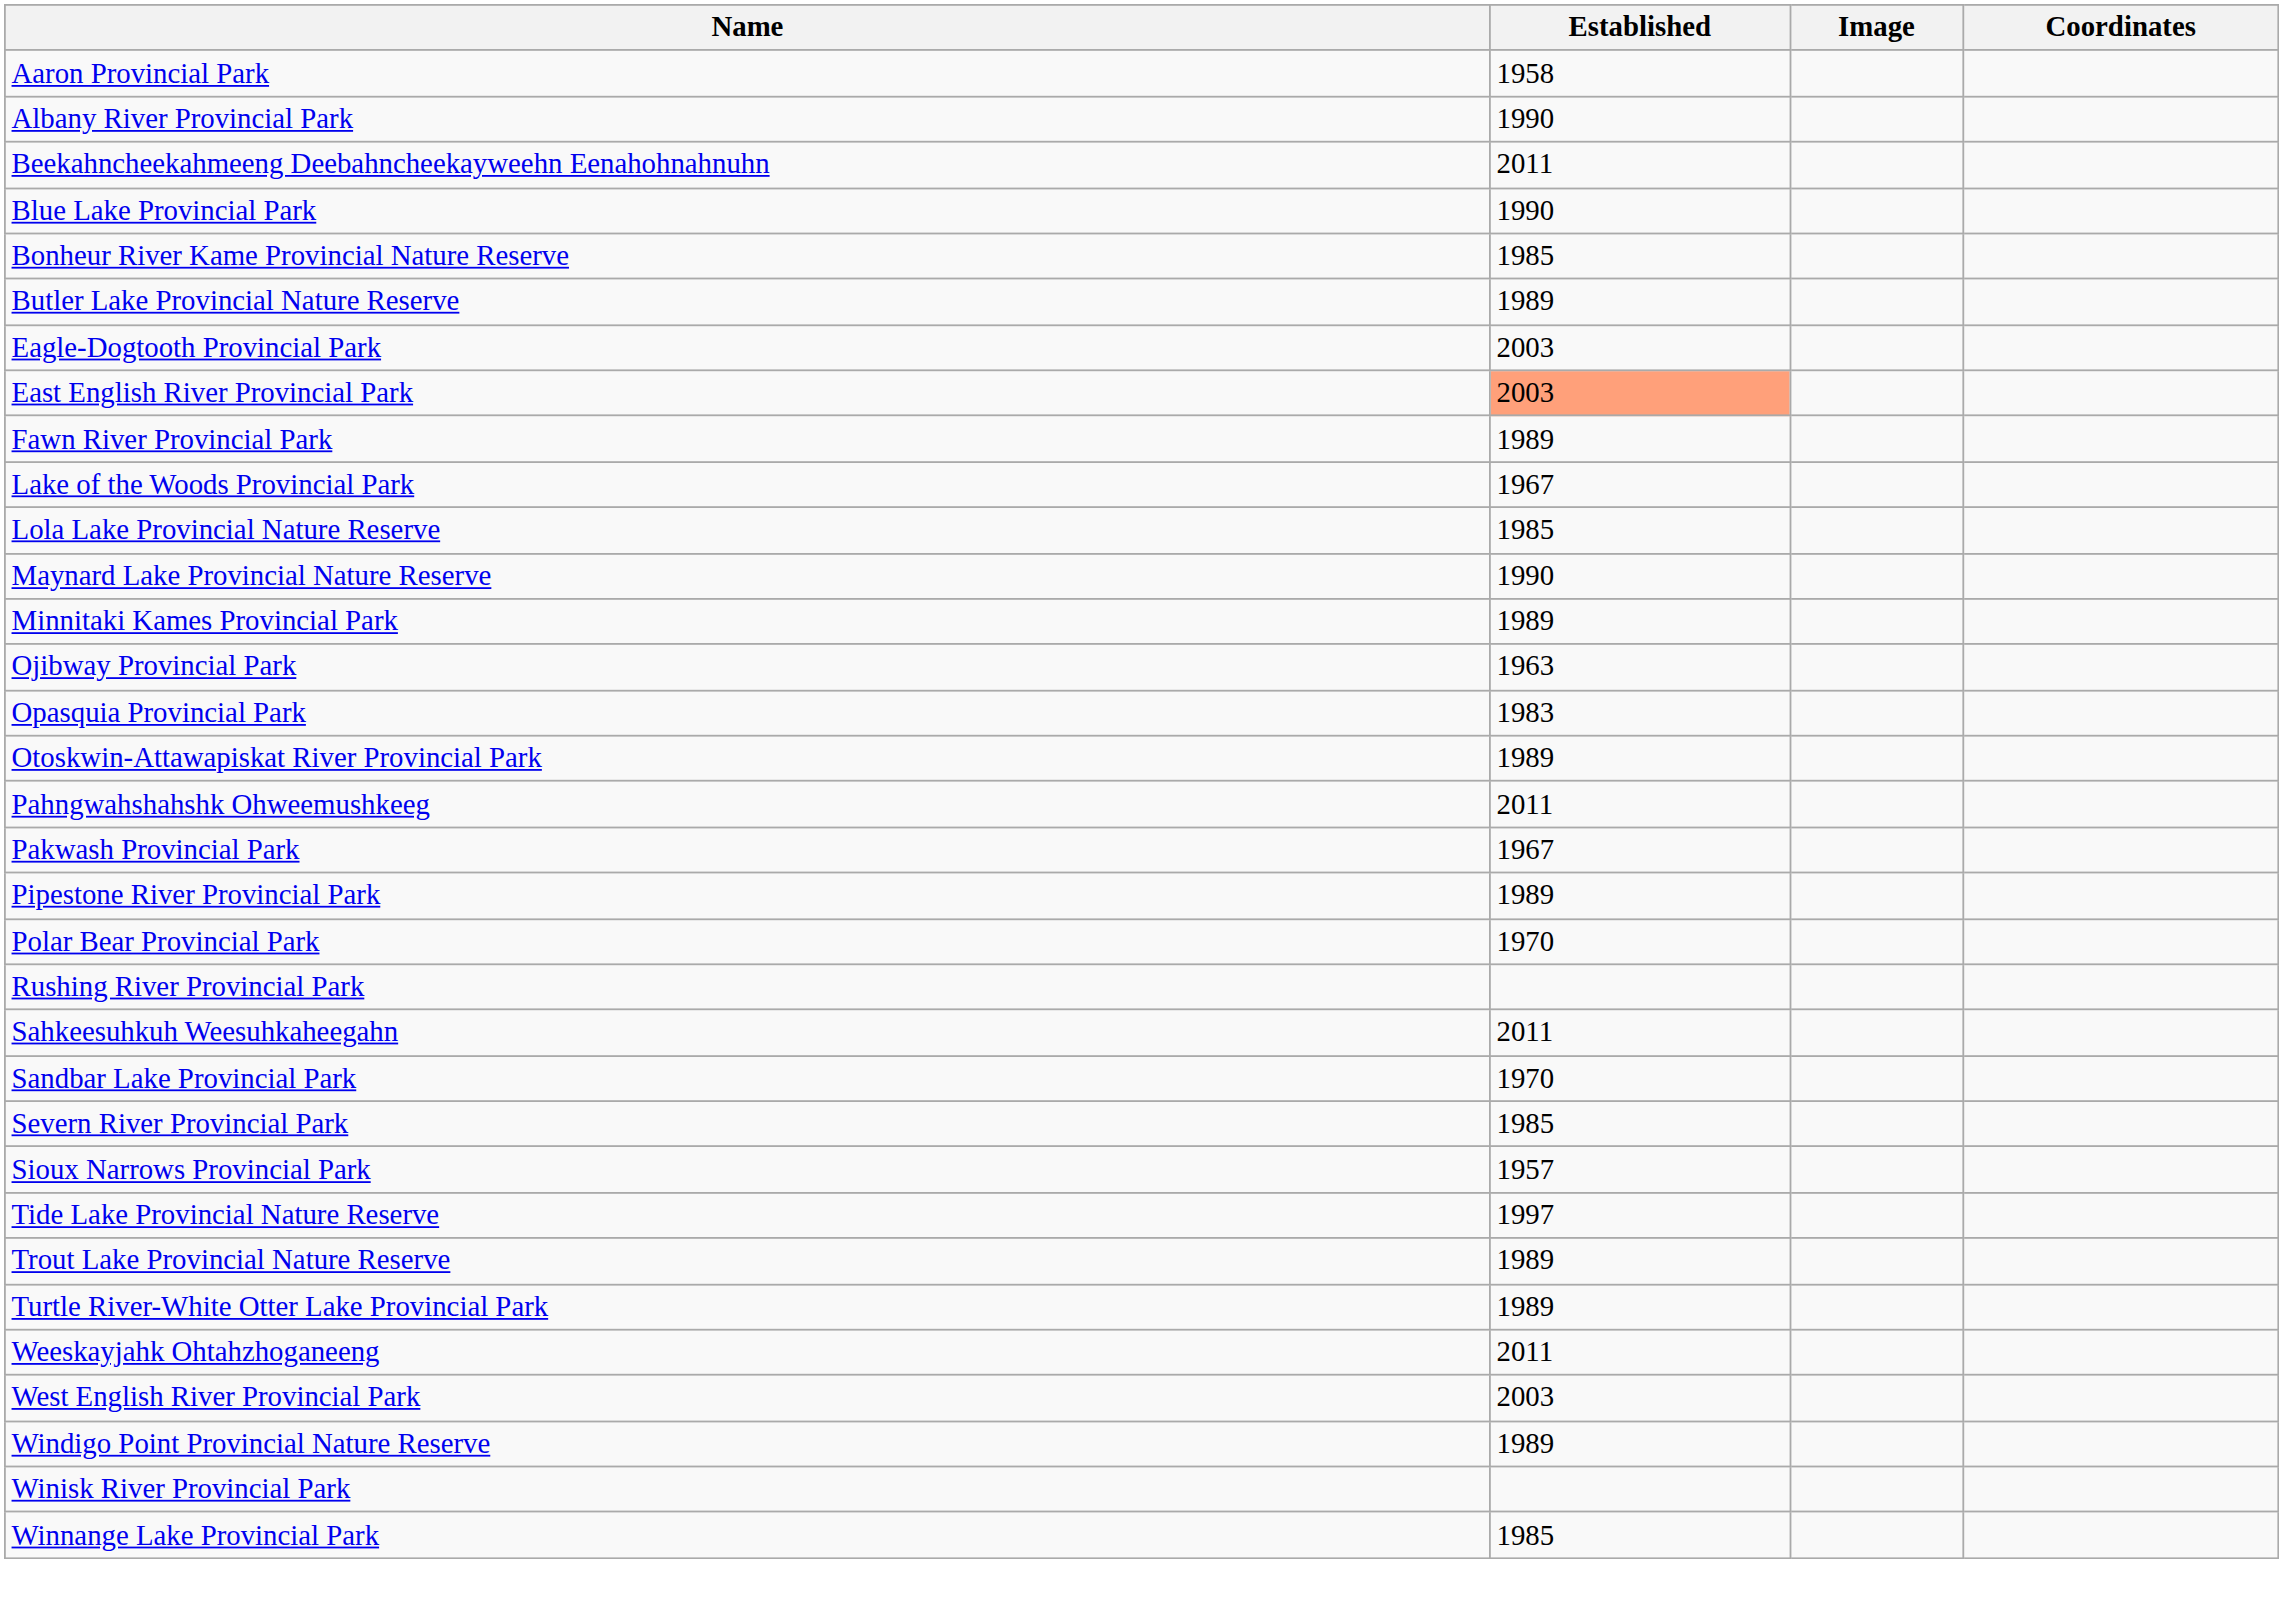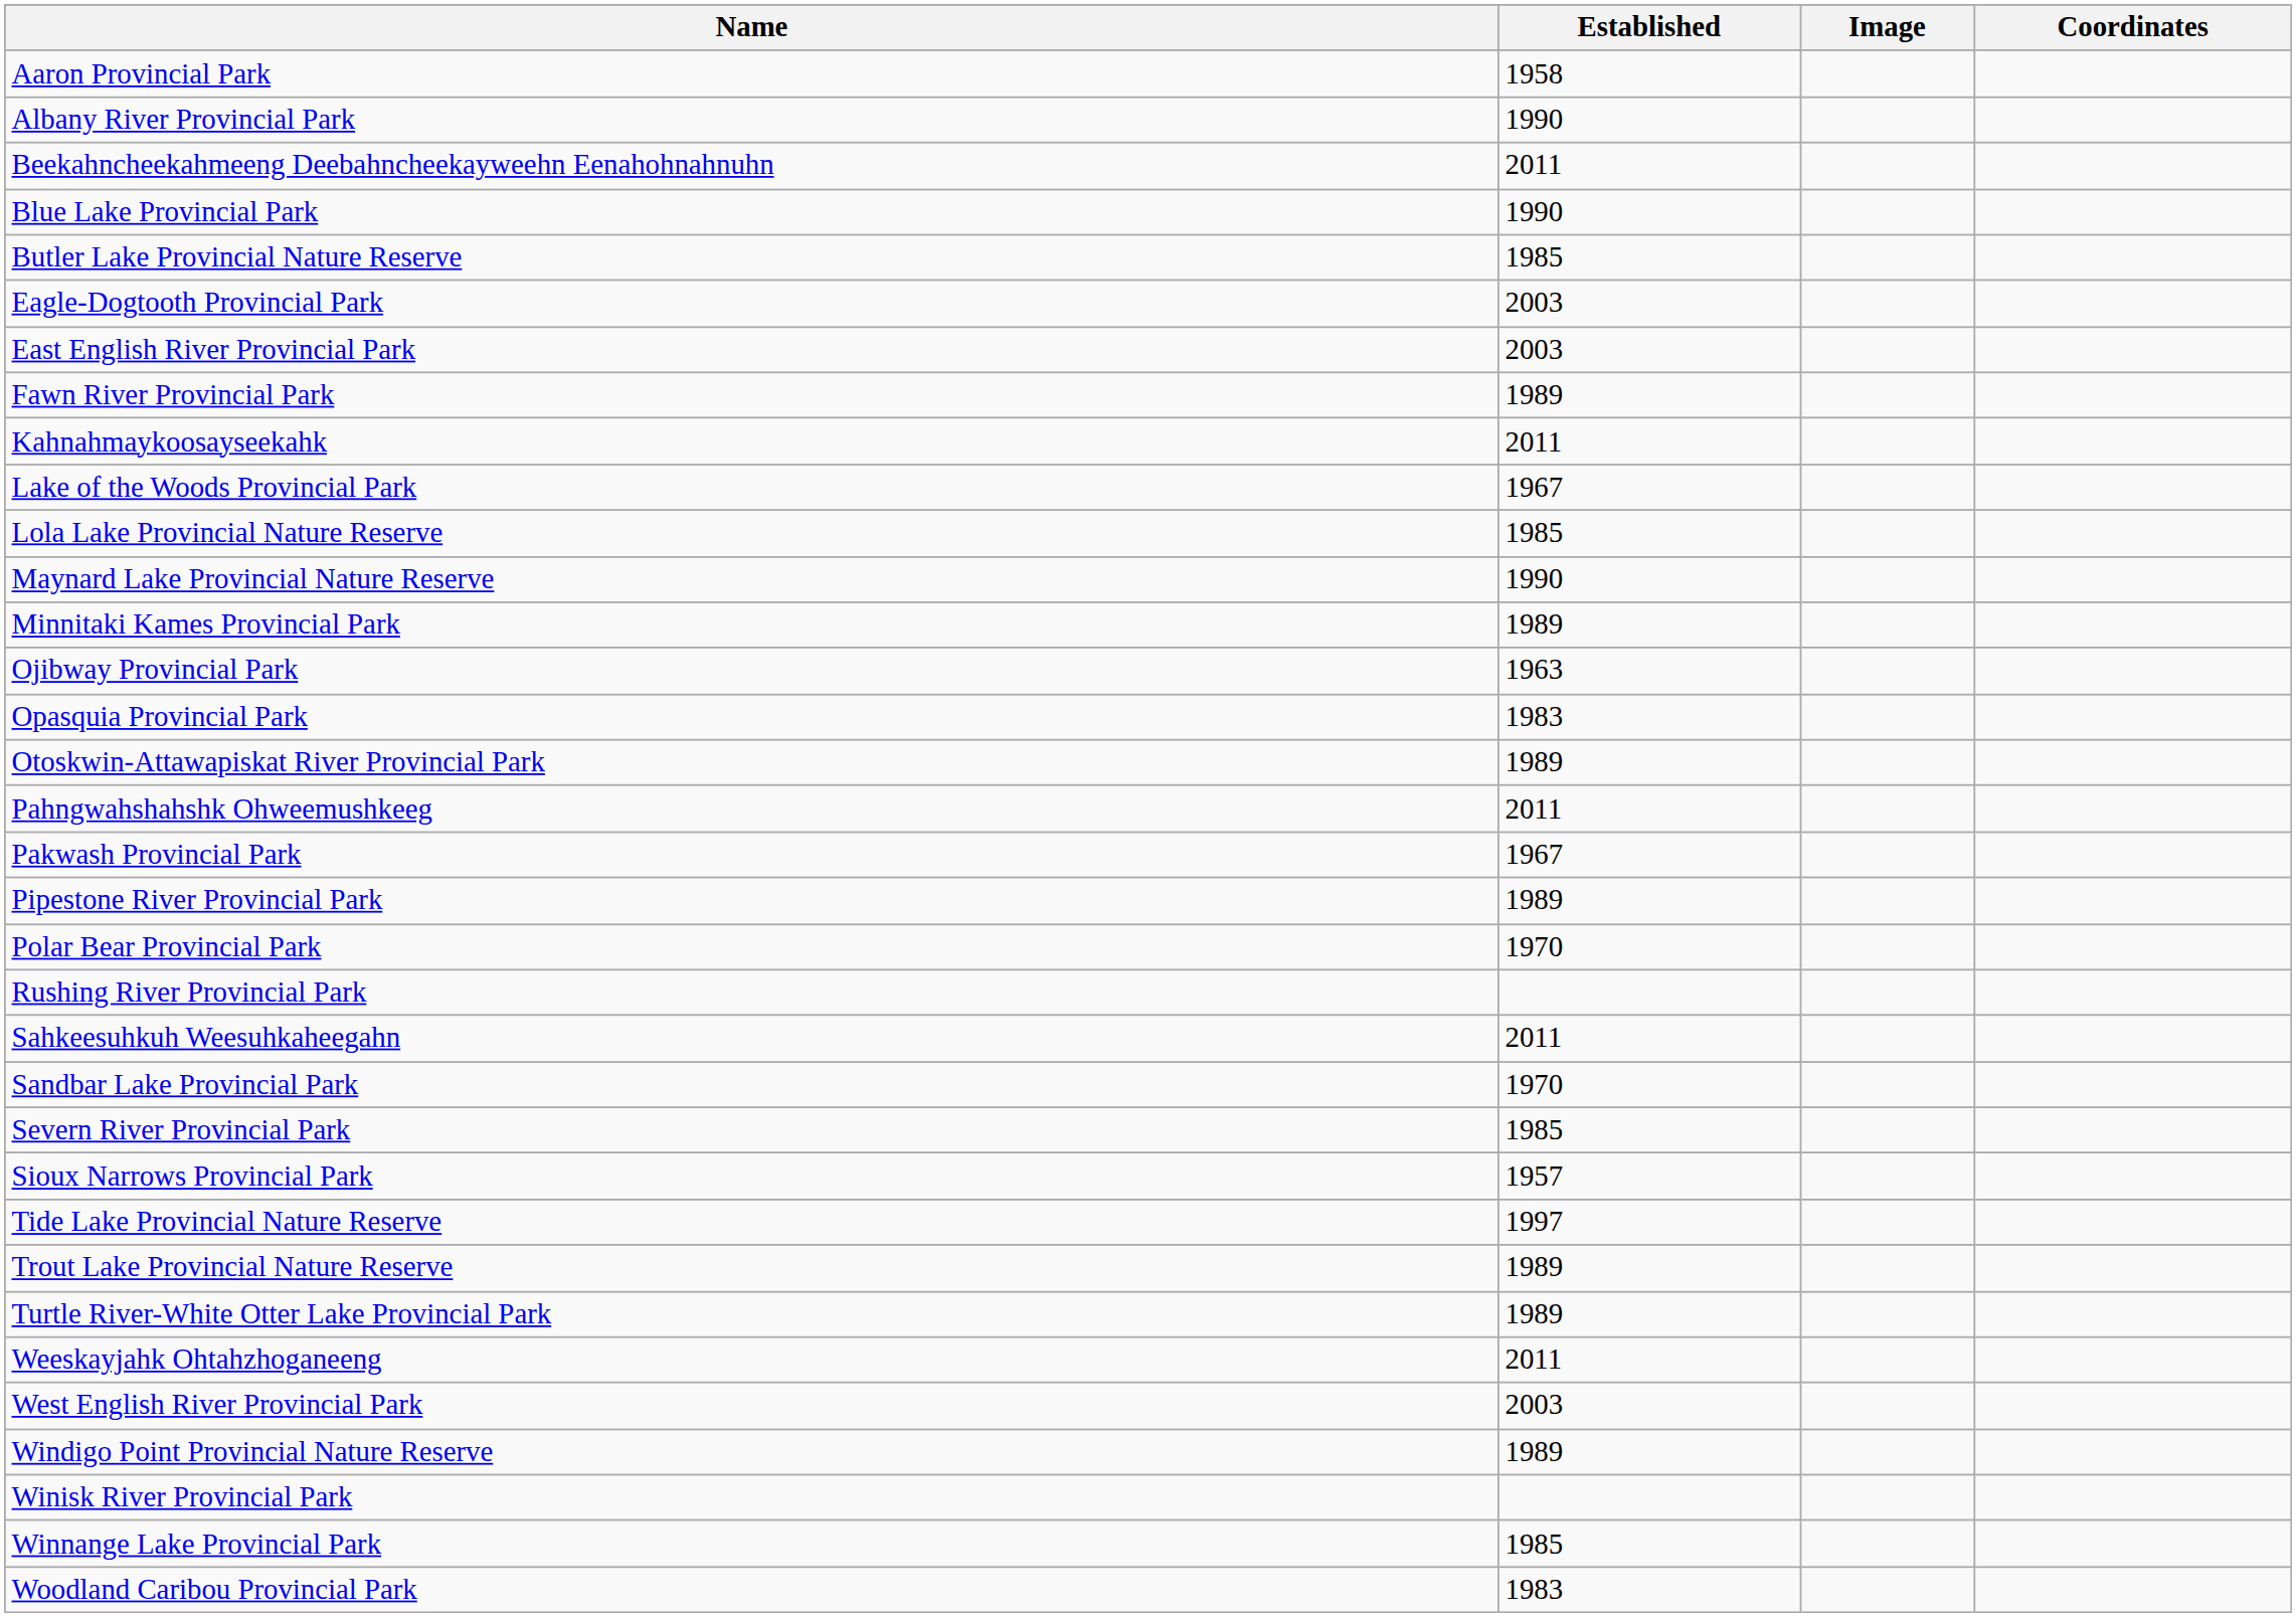- row: Bonheur River Kame Provincial Nature Reserve | 1985
Butler Lake Provincial Nature Reserve | Established: 1989 -> 1985
East English River Provincial Park | Established: lightsalmon background -> no background
+ row: Kahnahmaykoosayseekahk | 2011
+ row: Woodland Caribou Provincial Park | 1983
